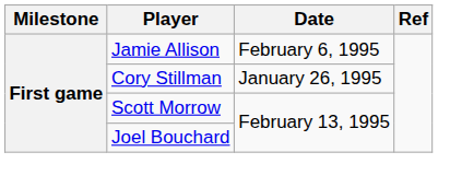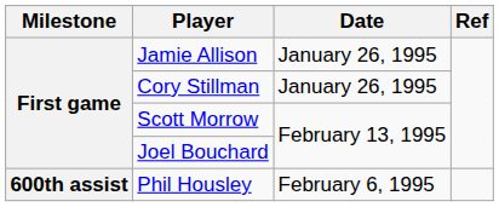Jamie Allison | Date: February 6, 1995 -> January 26, 1995
+ row: 600th assist | Phil Housley | February 6, 1995
